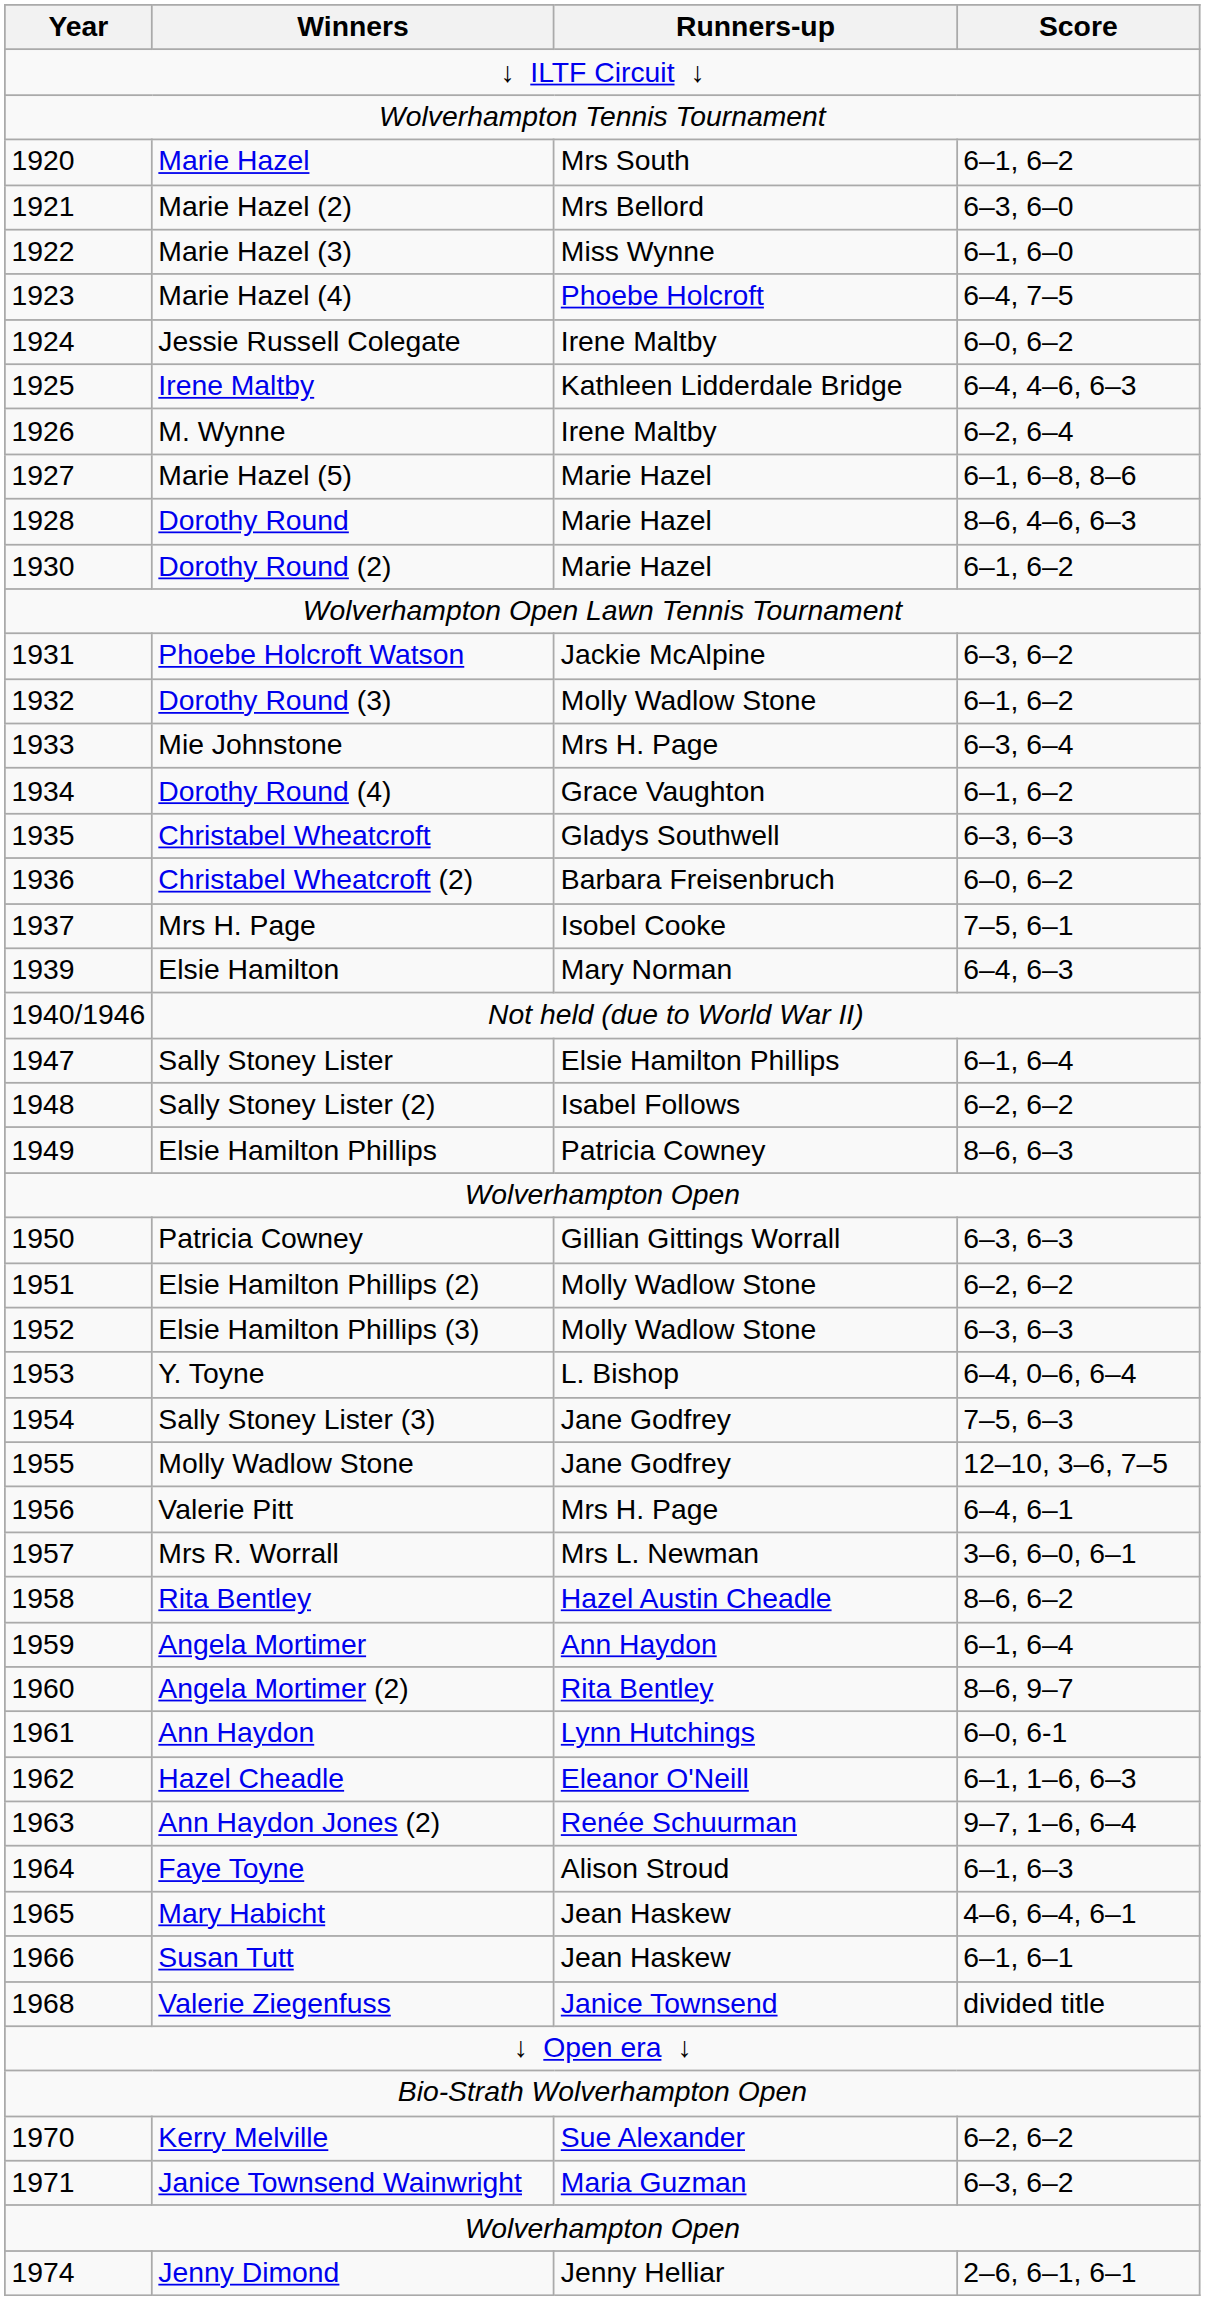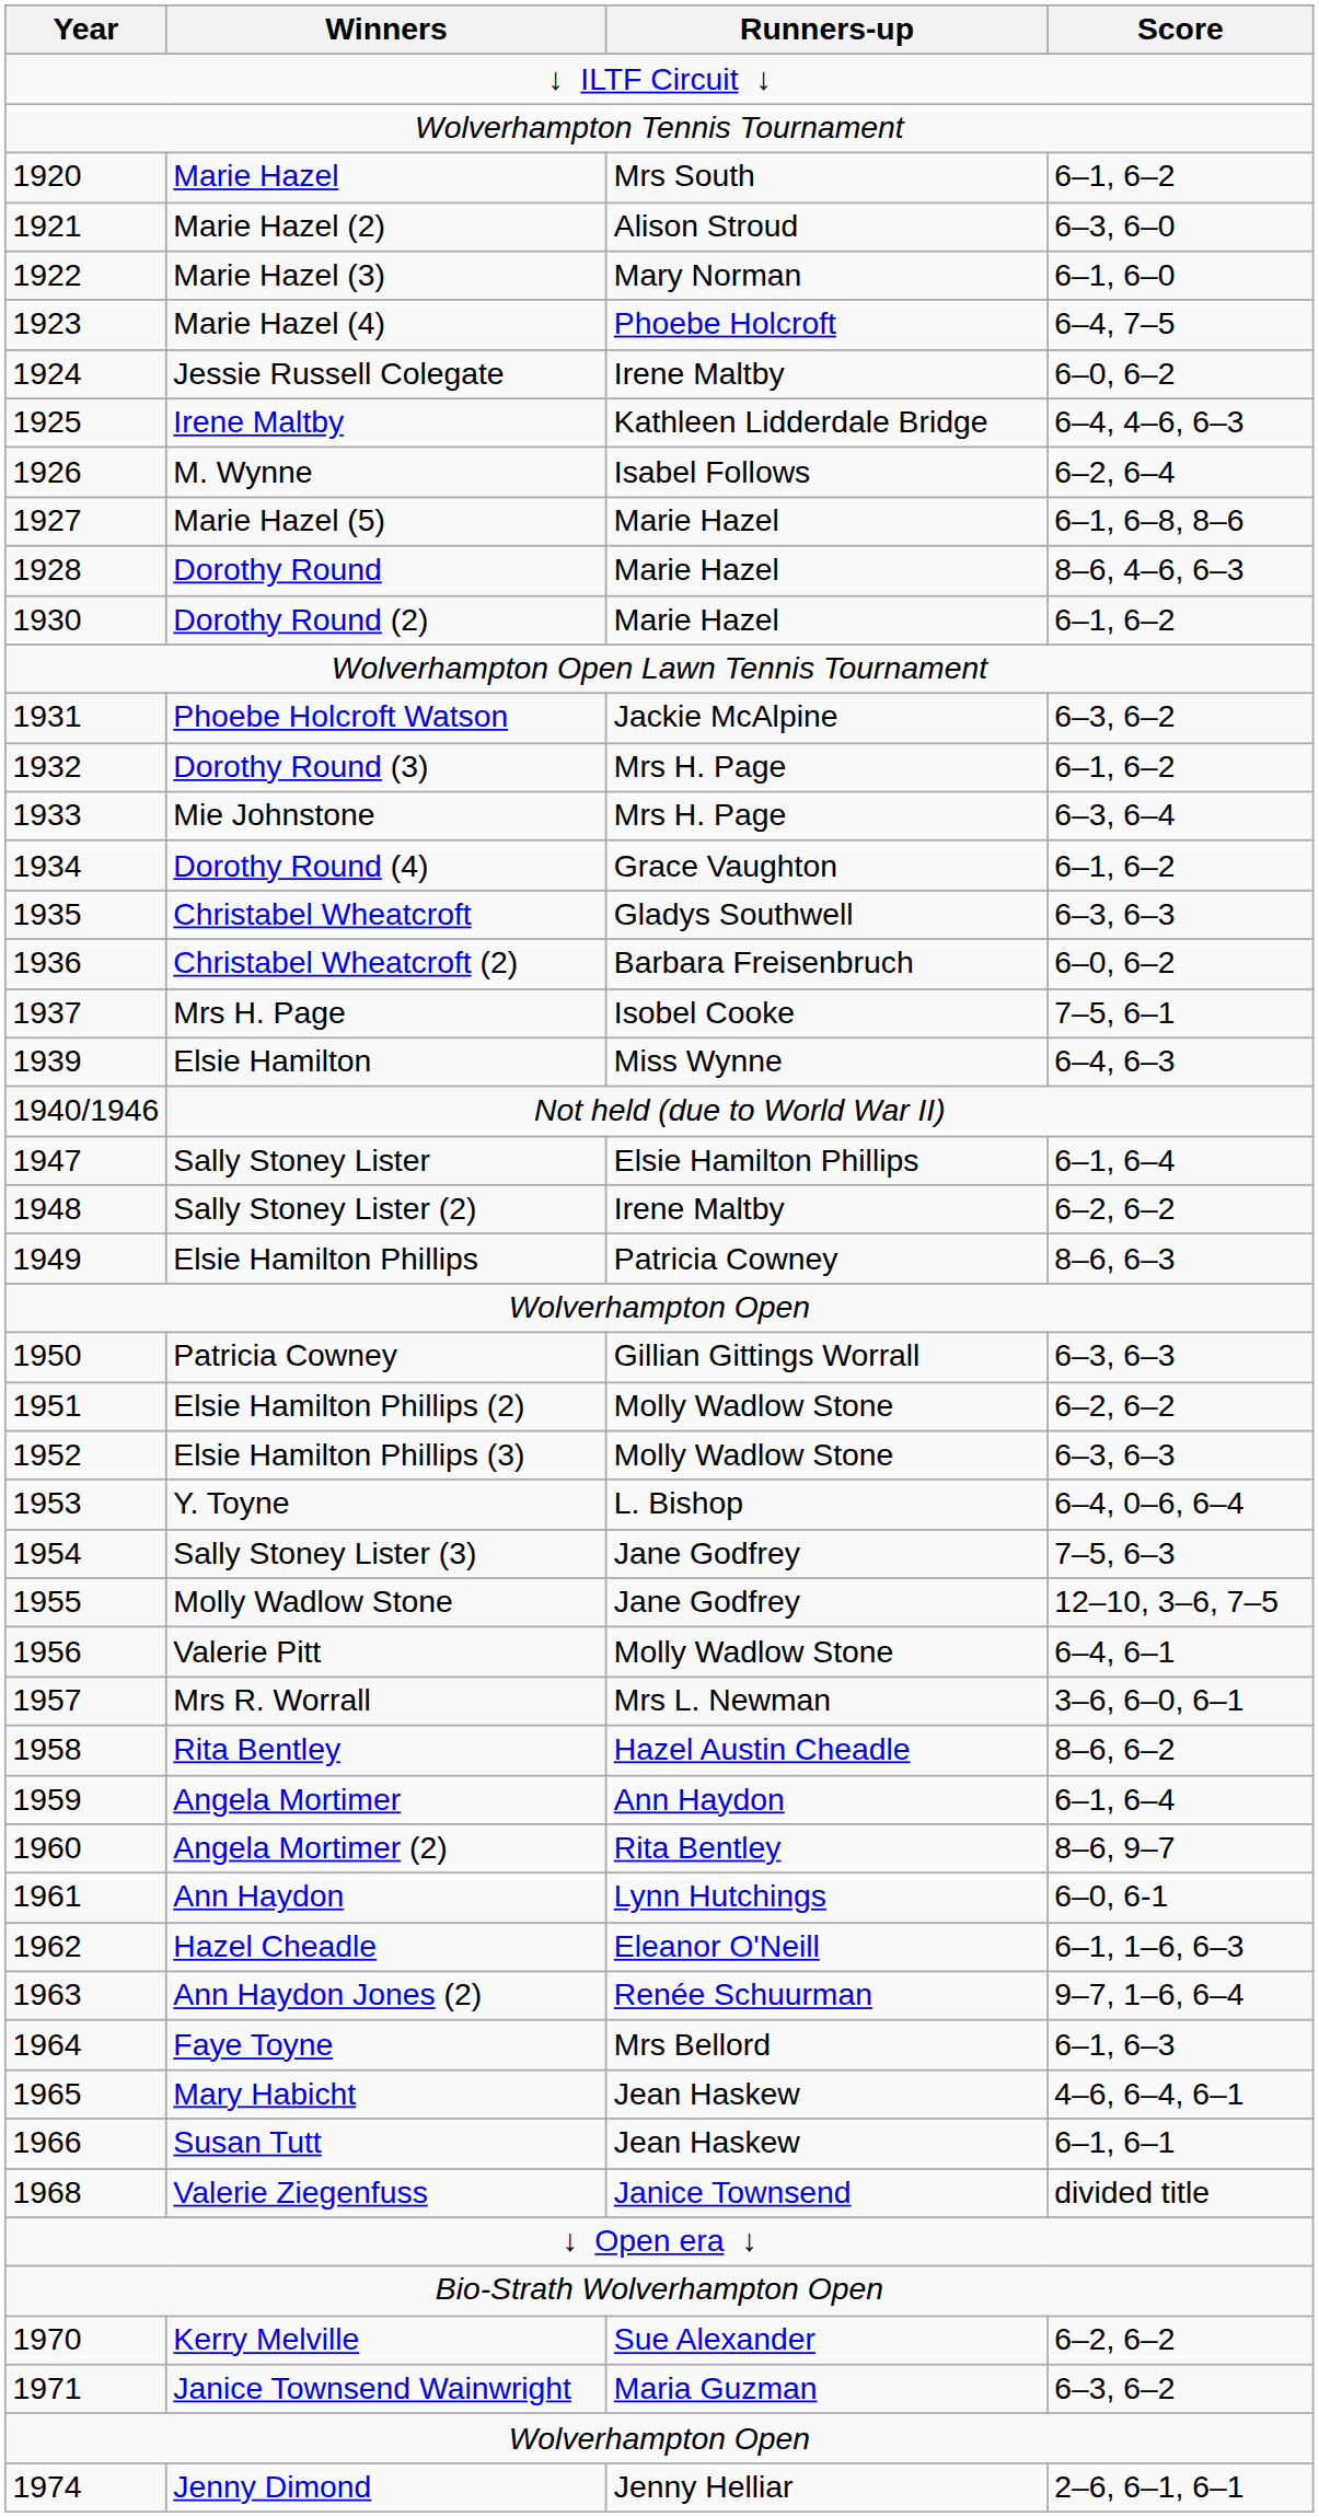Marie Hazel (2) | Runners-up: Mrs Bellord -> Alison Stroud
Marie Hazel (3) | Runners-up: Miss Wynne -> Mary Norman
M. Wynne | Runners-up: Irene Maltby -> Isabel Follows
Dorothy Round (3) | Runners-up: Molly Wadlow Stone -> Mrs H. Page
Elsie Hamilton | Runners-up: Mary Norman -> Miss Wynne
Sally Stoney Lister (2) | Runners-up: Isabel Follows -> Irene Maltby
Valerie Pitt | Runners-up: Mrs H. Page -> Molly Wadlow Stone
Faye Toyne | Runners-up: Alison Stroud -> Mrs Bellord
